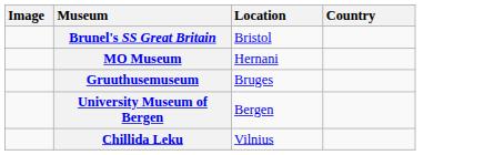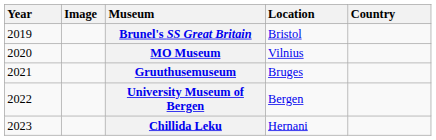+ column: Year | 2019 | 2020 | 2021 | 2022 | 2023
MO Museum | Location: Hernani -> Vilnius
Chillida Leku | Location: Vilnius -> Hernani
